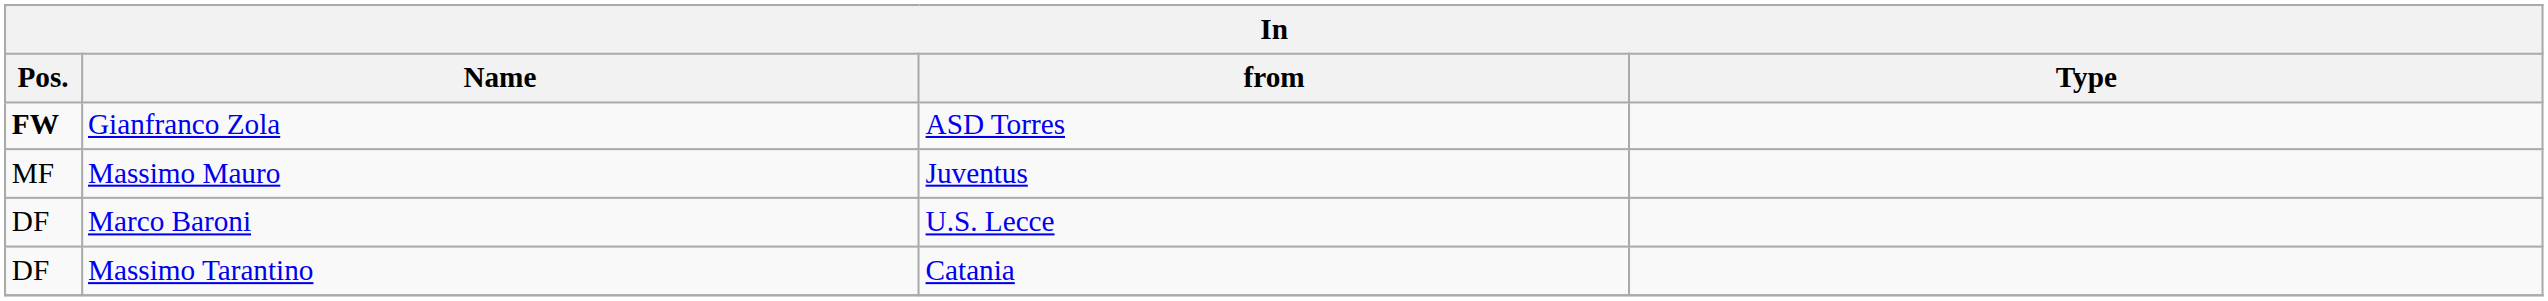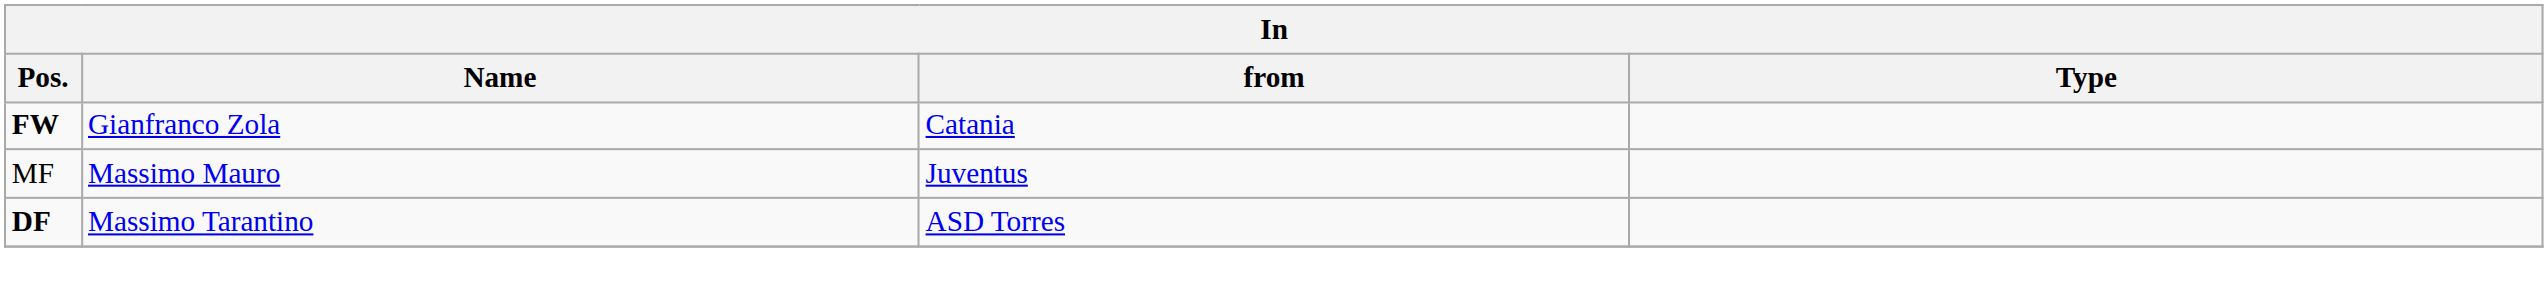Gianfranco Zola | from: ASD Torres -> Catania
- row: DF | Marco Baroni | U.S. Lecce
Massimo Tarantino | Pos.: normal -> bold
Massimo Tarantino | from: Catania -> ASD Torres
